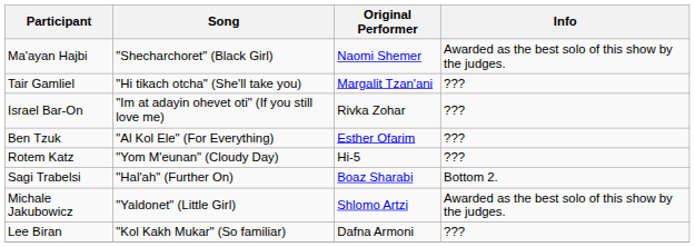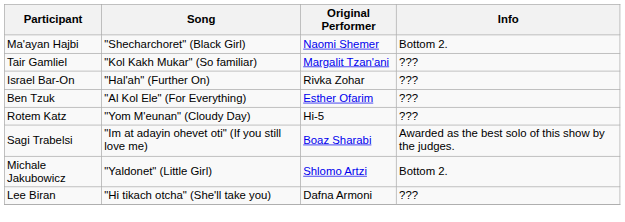Ma'ayan Hajbi | Info: Awarded as the best solo of this show by the judges. -> Bottom 2.
Tair Gamliel | Song: "Hi tikach otcha" (She'll take you) -> "Kol Kakh Mukar" (So familiar)
Israel Bar-On | Song: "Im at adayin ohevet oti" (If you still love me) -> "Hal'ah" (Further On)
Sagi Trabelsi | Song: "Hal'ah" (Further On) -> "Im at adayin ohevet oti" (If you still love me)
Sagi Trabelsi | Info: Bottom 2. -> Awarded as the best solo of this show by the judges.
Michale Jakubowicz | Info: Awarded as the best solo of this show by the judges. -> Bottom 2.
Lee Biran | Song: "Kol Kakh Mukar" (So familiar) -> "Hi tikach otcha" (She'll take you)
